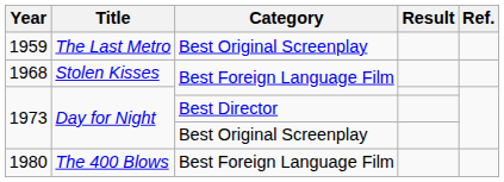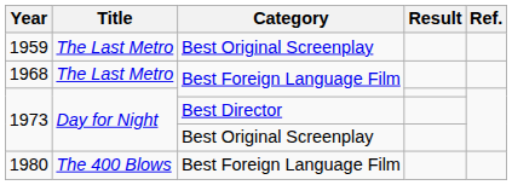1968 | Title: Stolen Kisses -> The Last Metro
